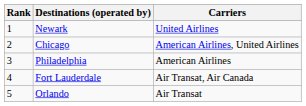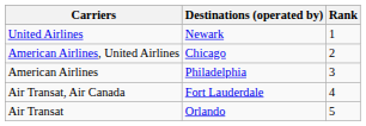columns swapped: Rank <-> Carriers
